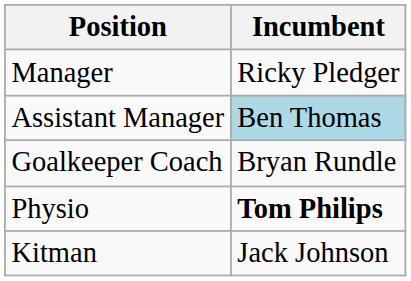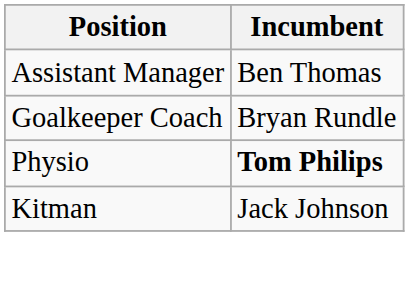- row: Manager | Ricky Pledger
Assistant Manager | Incumbent: lightblue background -> no background
